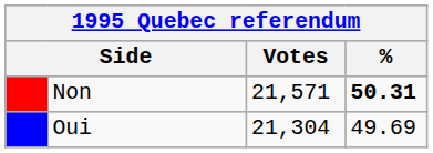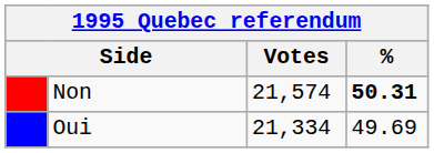Non | Votes: 21,571 -> 21,574
Oui | Votes: 21,304 -> 21,334
